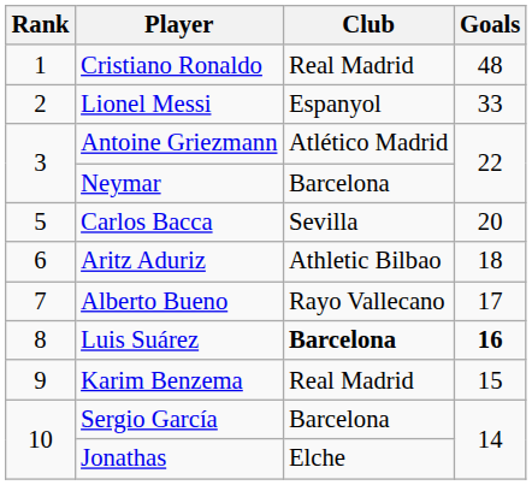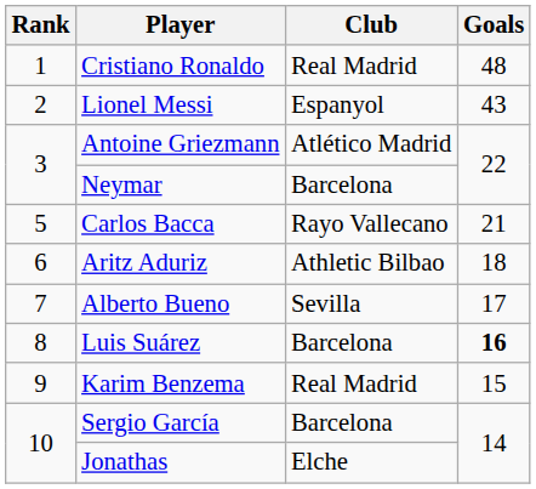Lionel Messi | Goals: 33 -> 43
Carlos Bacca | Club: Sevilla -> Rayo Vallecano
Carlos Bacca | Goals: 20 -> 21
Alberto Bueno | Club: Rayo Vallecano -> Sevilla
Luis Suárez | Club: bold -> normal
